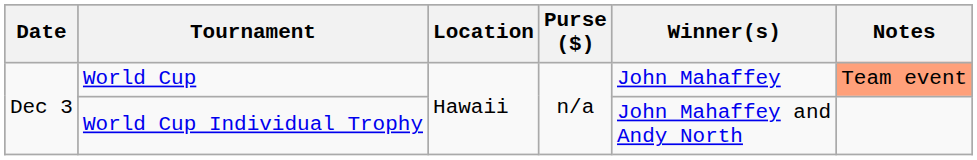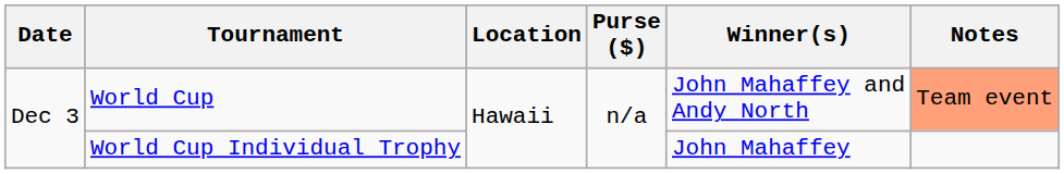World Cup | Winner(s): John Mahaffey -> John Mahaffey and Andy North
World Cup Individual Trophy | Winner(s): John Mahaffey and Andy North -> John Mahaffey
